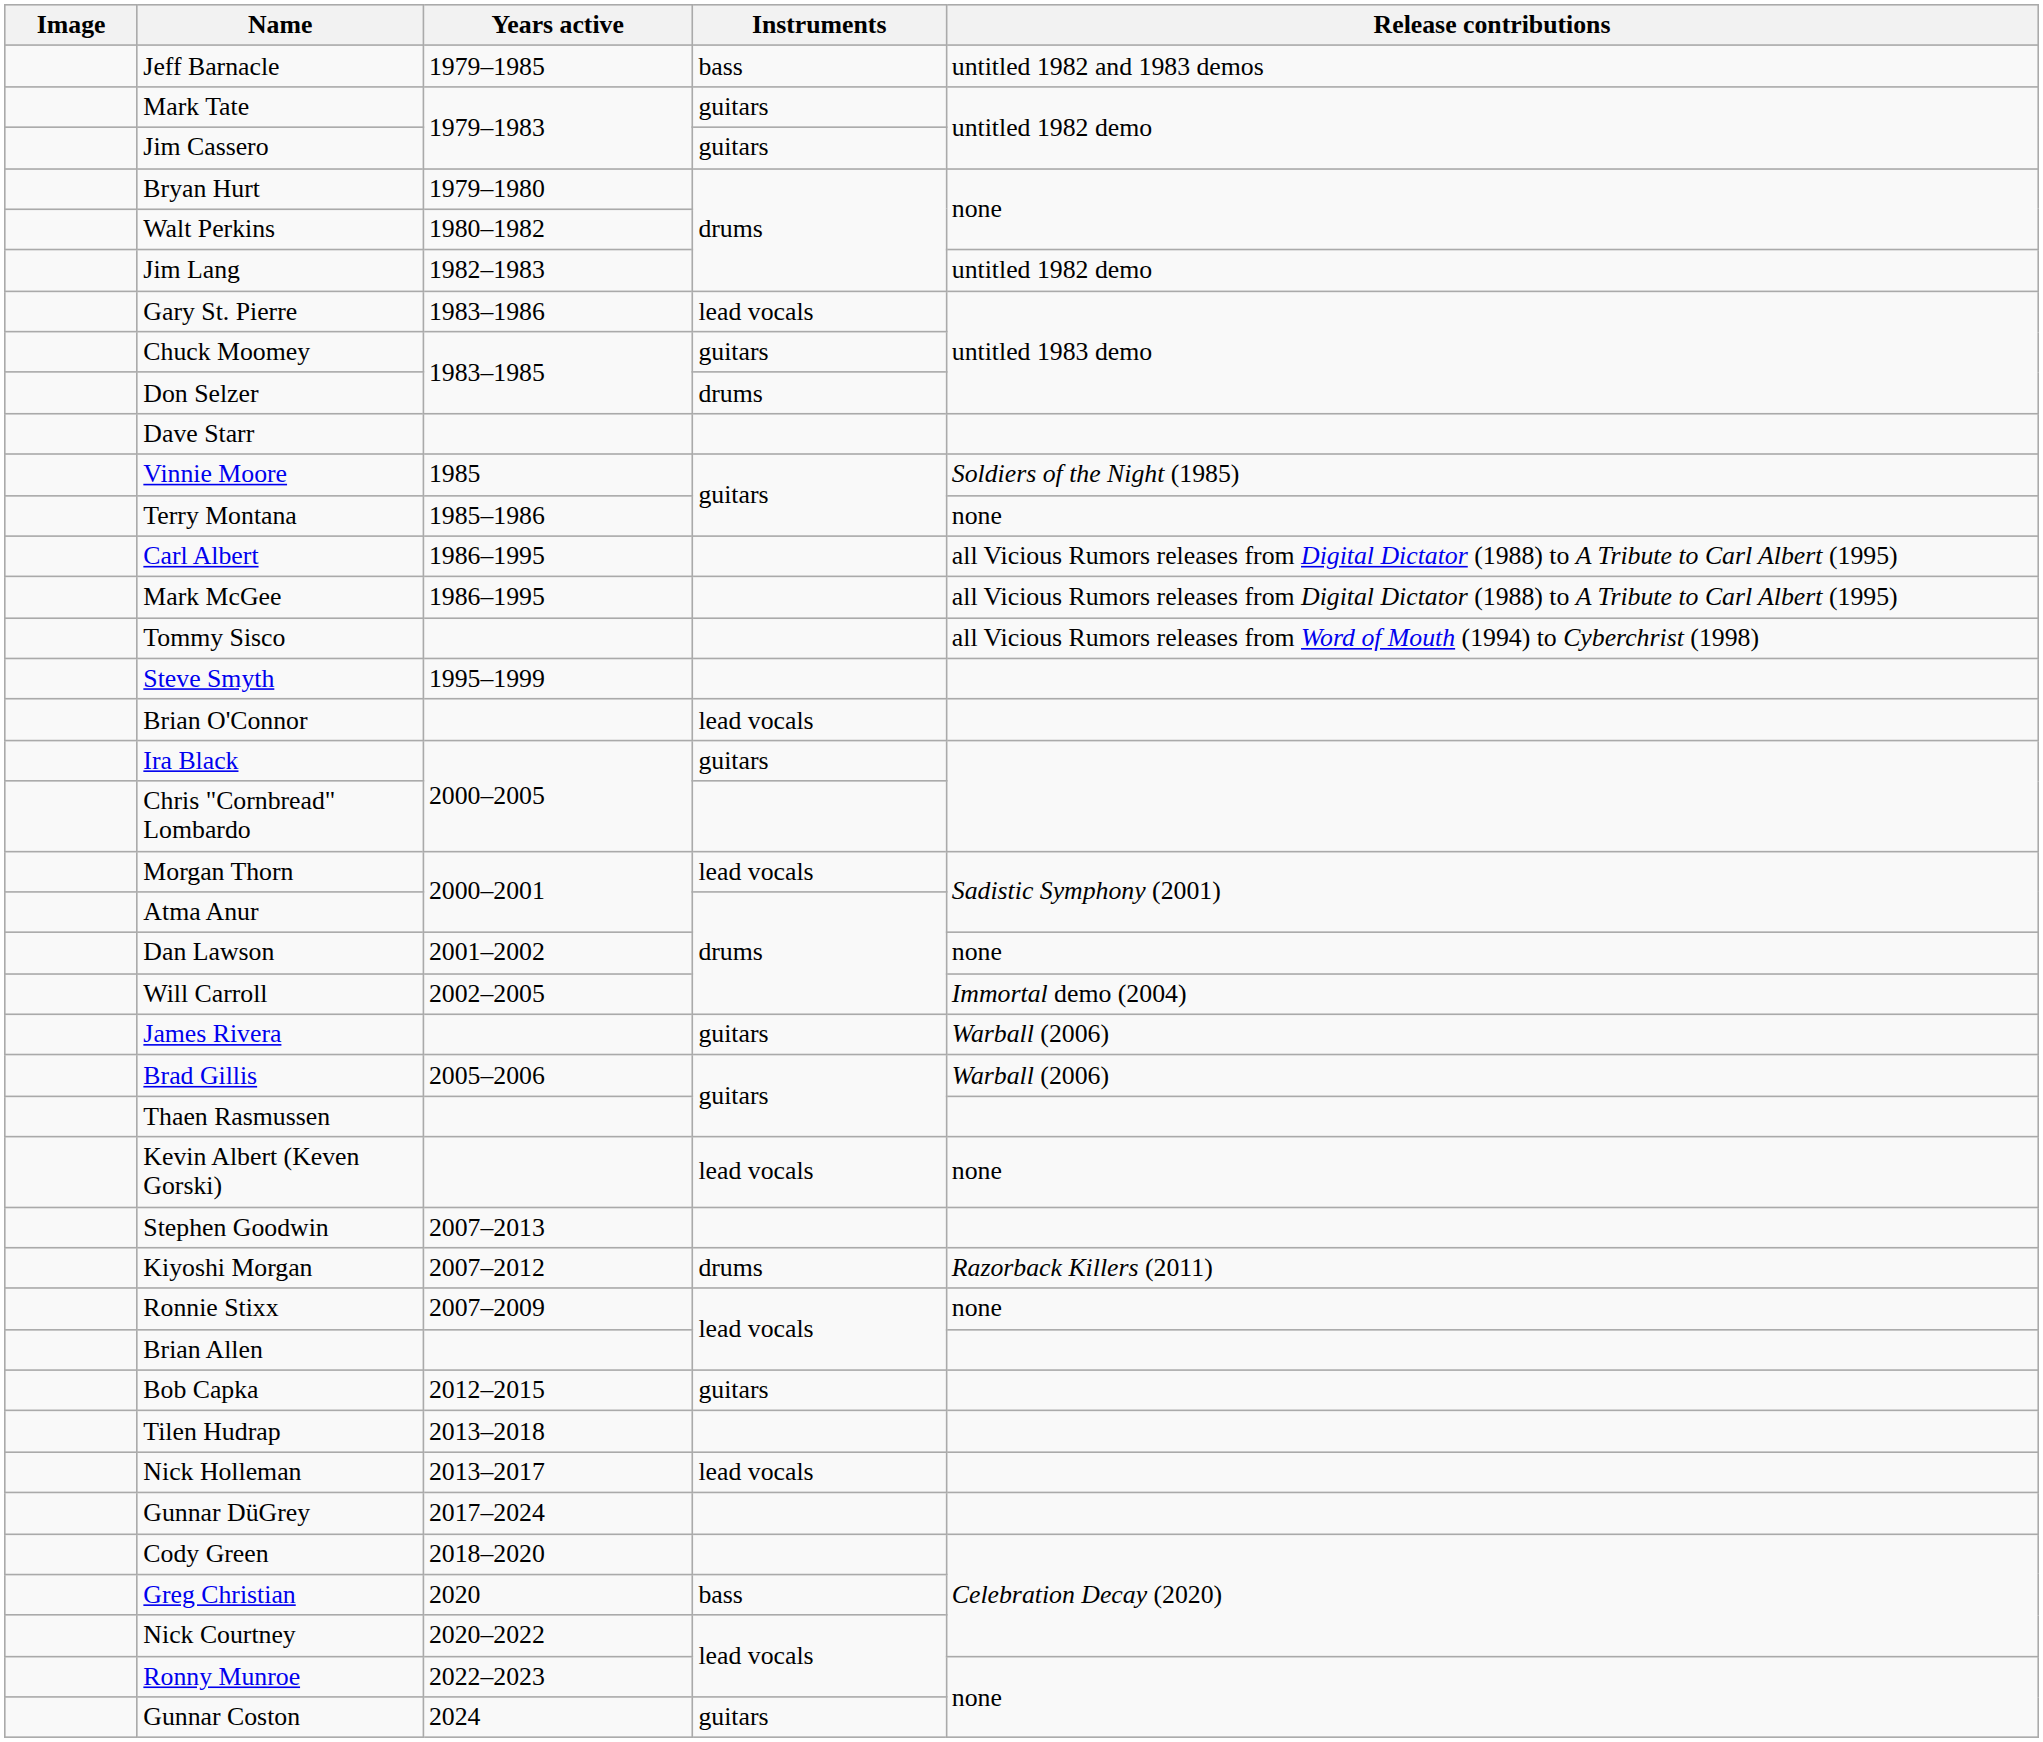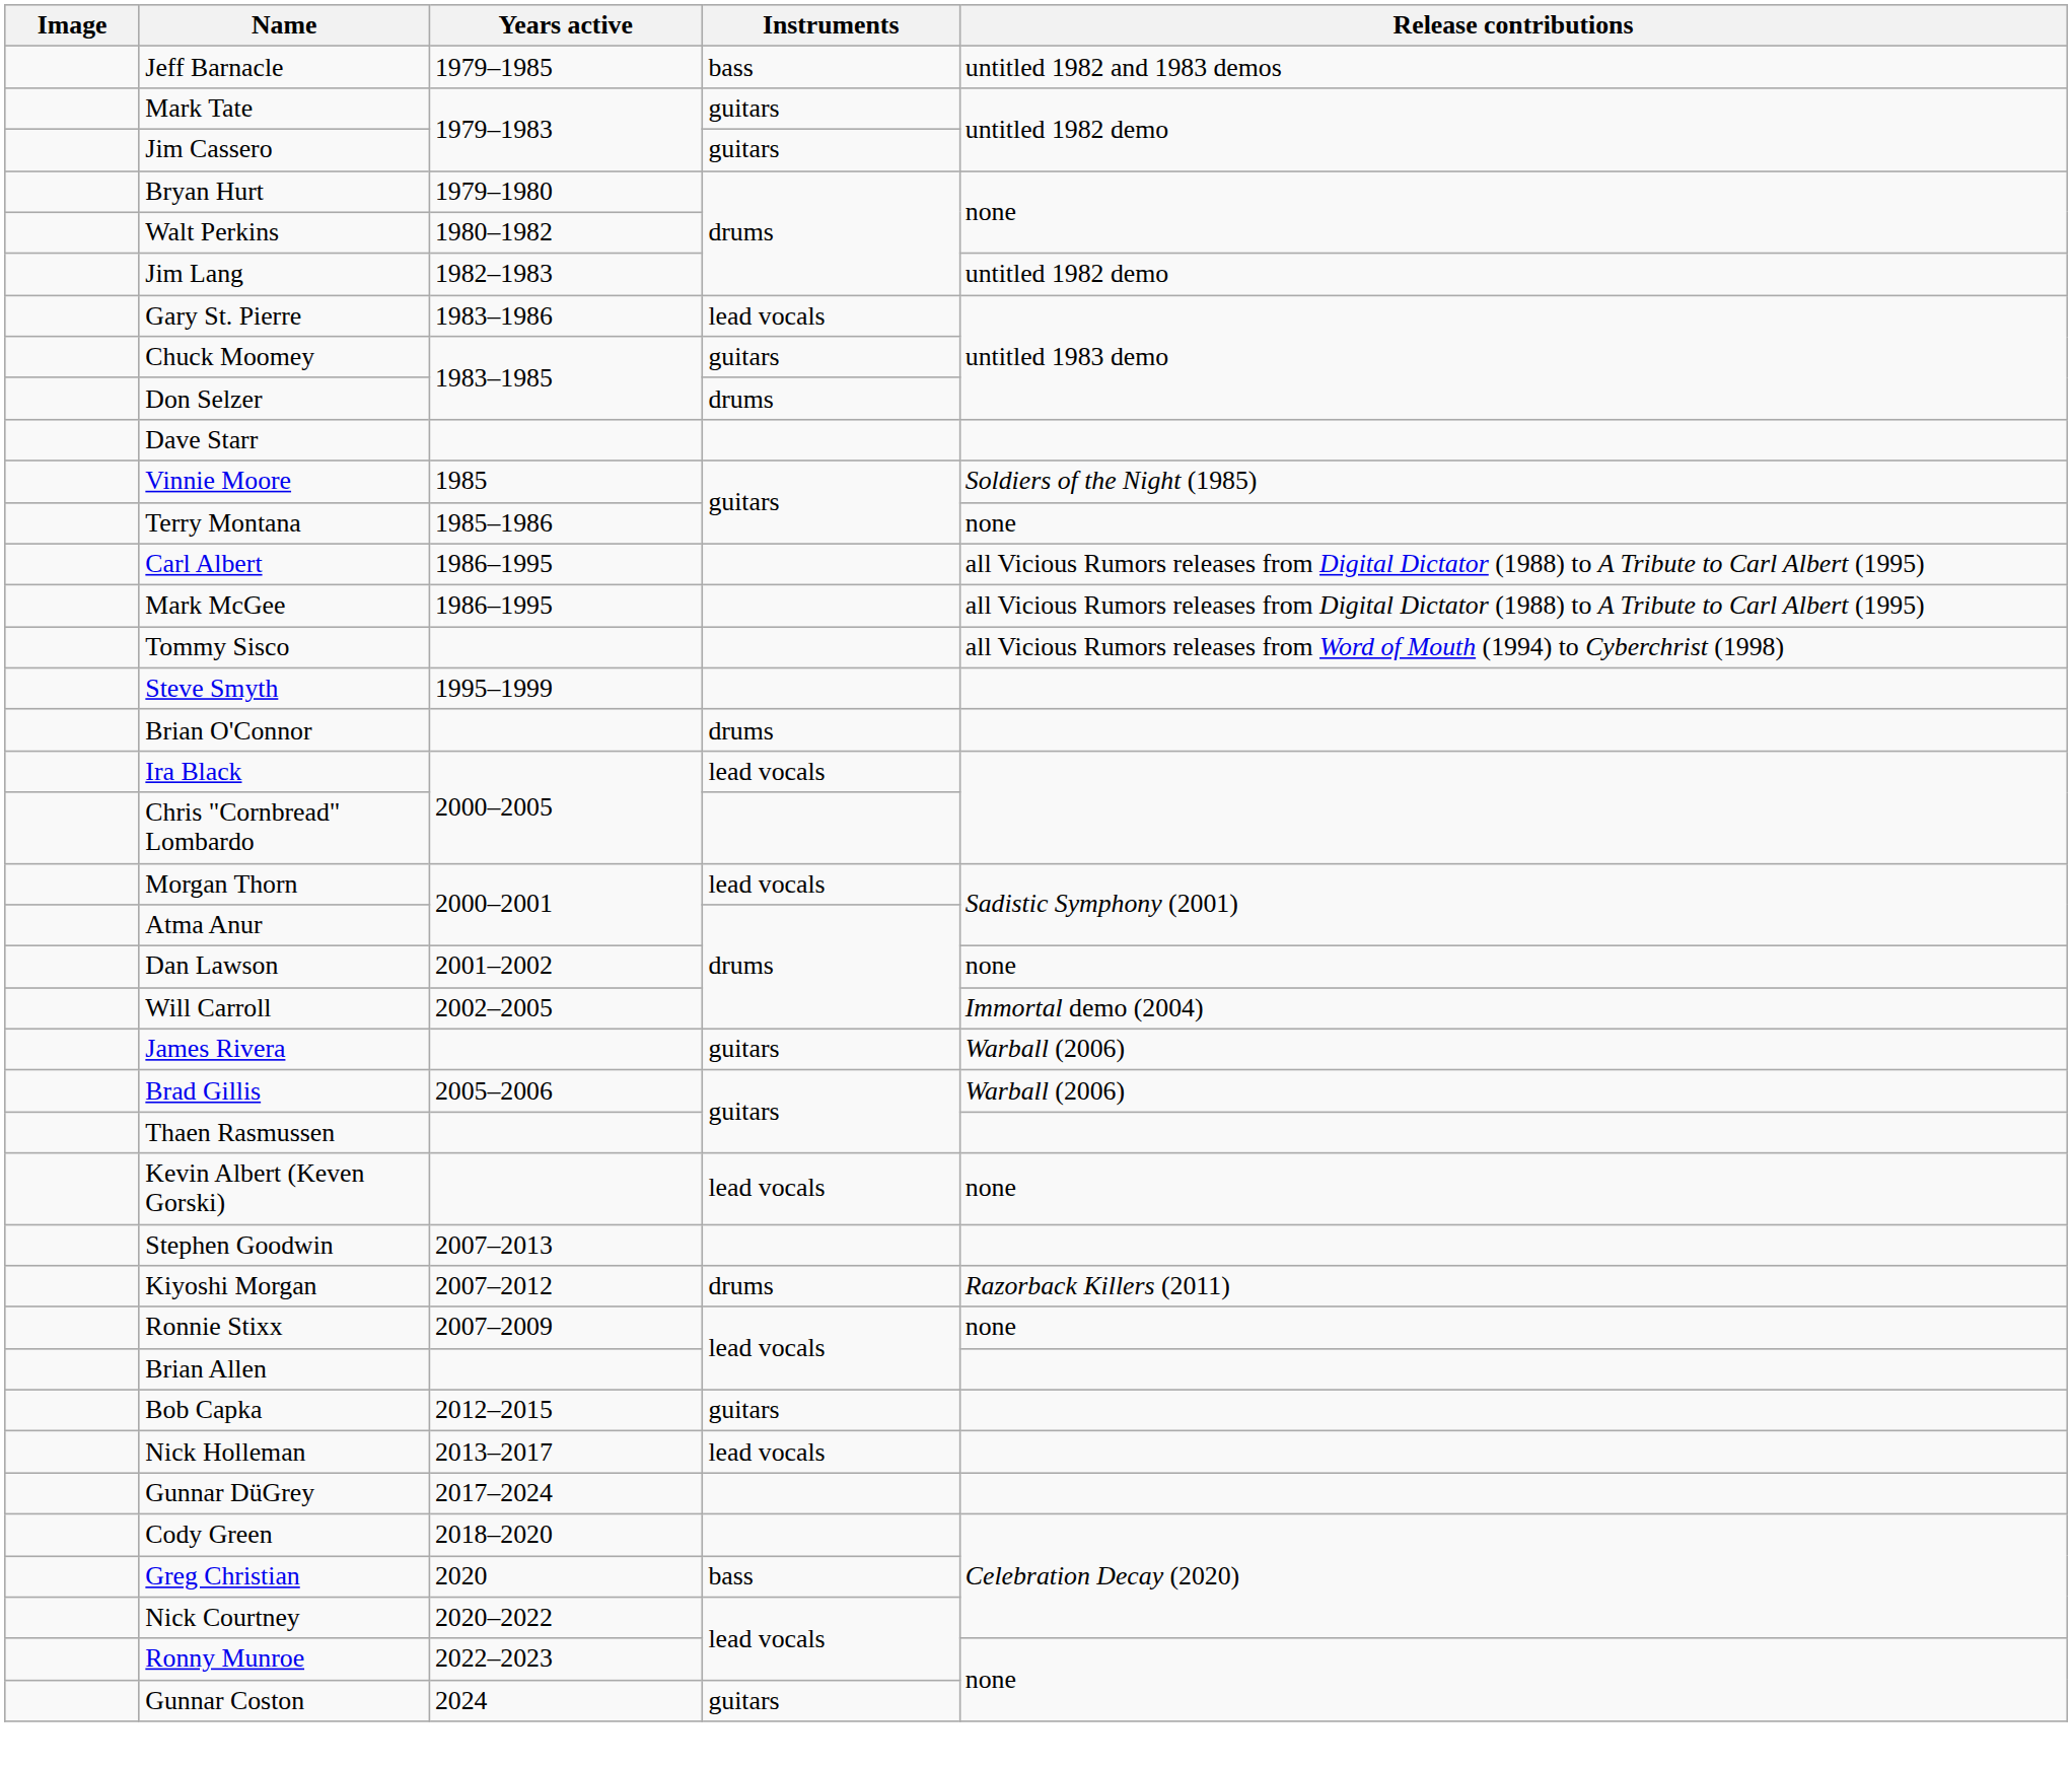Brian O'Connor | Instruments: lead vocals -> drums
Ira Black | Instruments: guitars -> lead vocals
- row: Tilen Hudrap | 2013–2018
